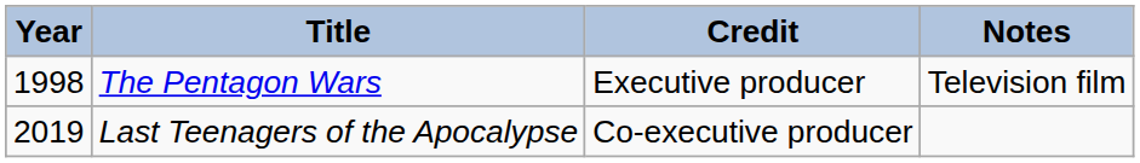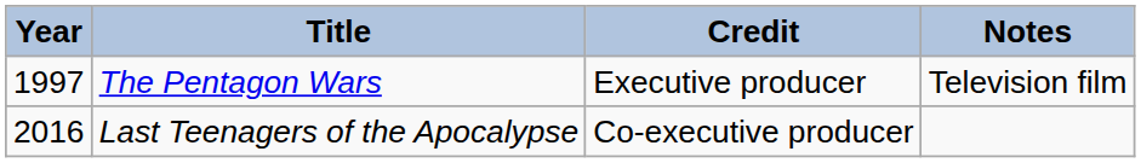The Pentagon Wars | Year: 1998 -> 1997
Last Teenagers of the Apocalypse | Year: 2019 -> 2016
